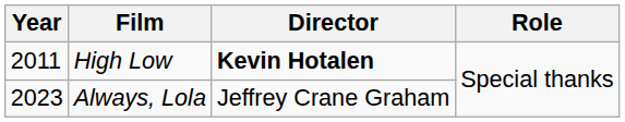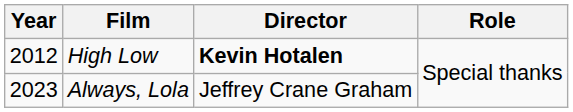High Low | Year: 2011 -> 2012
